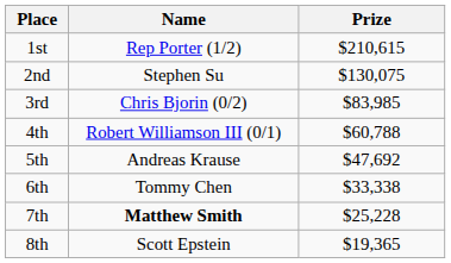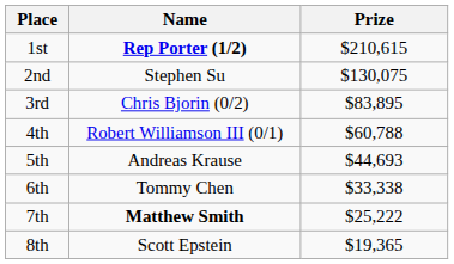1st | Name: normal -> bold
3rd | Prize: $83,985 -> $83,895
5th | Prize: $47,692 -> $44,693
7th | Prize: $25,228 -> $25,222
